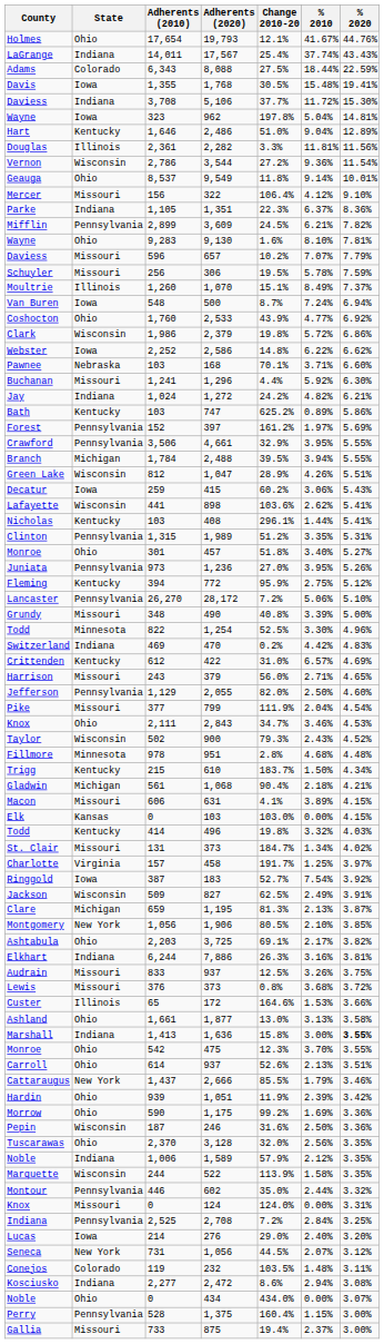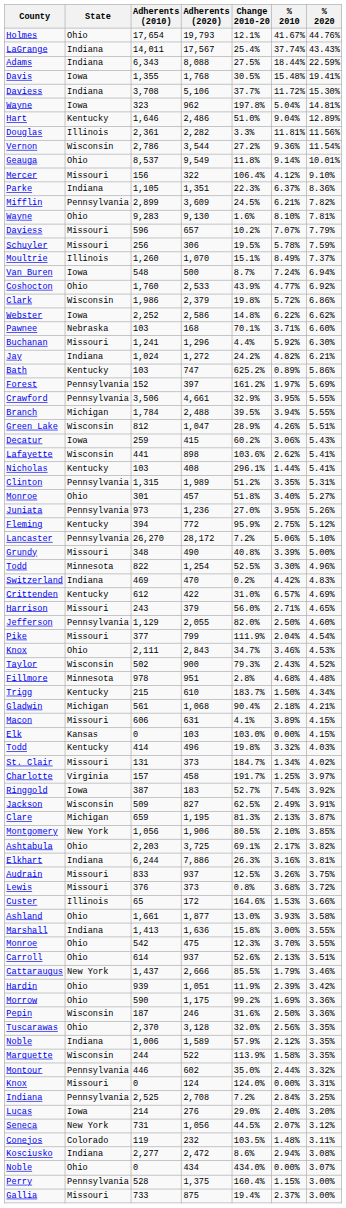Adams | State: Colorado -> Indiana
Ashland | % 2010: 3.13% -> 3.93%
Marshall | % 2020: bold -> normal
